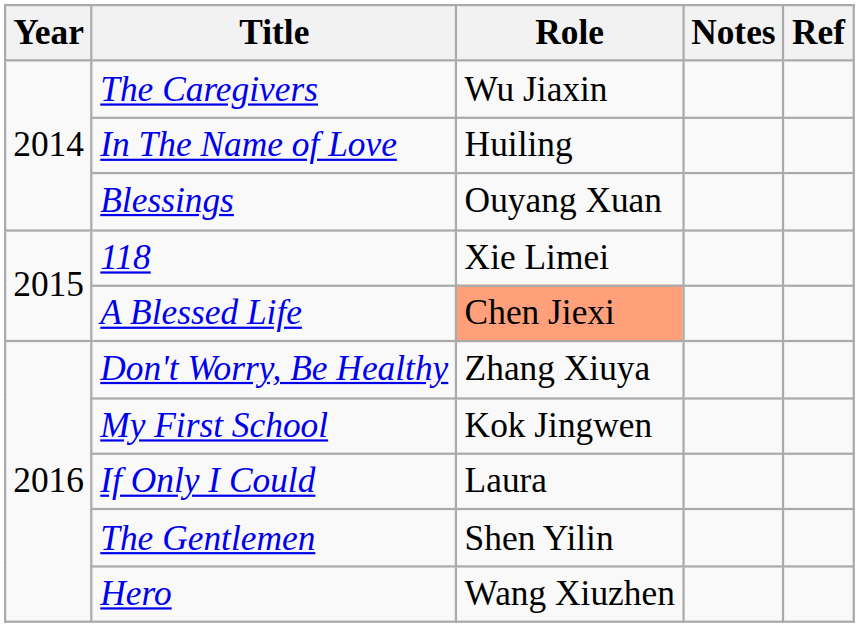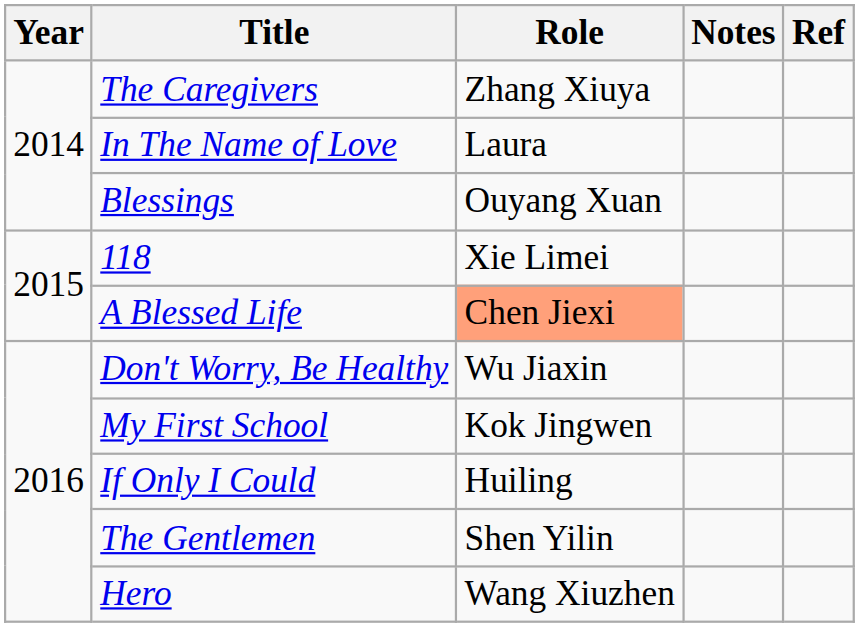The Caregivers | Role: Wu Jiaxin -> Zhang Xiuya
In The Name of Love | Role: Huiling -> Laura
Don't Worry, Be Healthy | Role: Zhang Xiuya -> Wu Jiaxin
If Only I Could | Role: Laura -> Huiling
